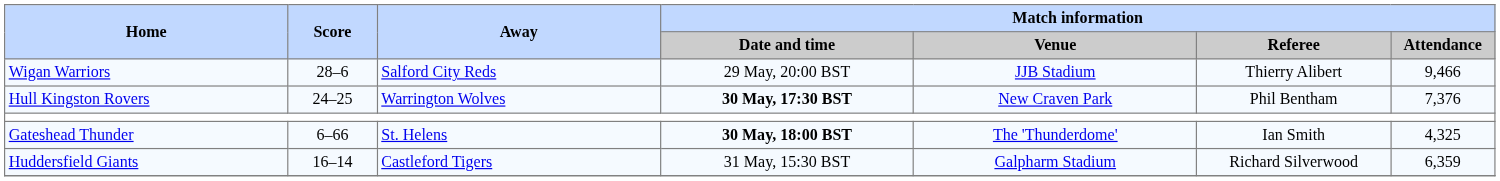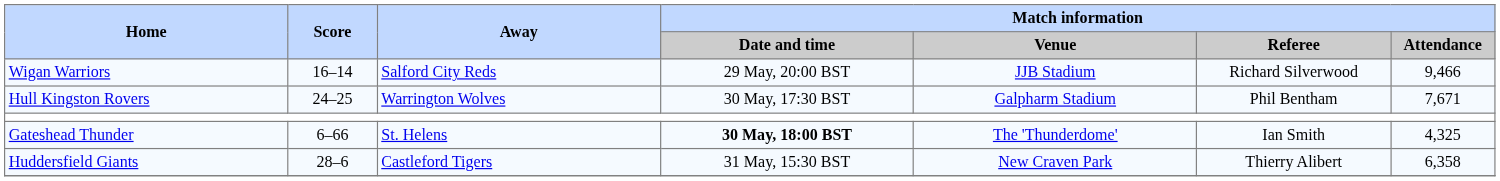Wigan Warriors | Score: 28–6 -> 16–14
Wigan Warriors | Match information / Referee: Thierry Alibert -> Richard Silverwood
Hull Kingston Rovers | Match information / Date and time: bold -> normal
Hull Kingston Rovers | Match information / Venue: New Craven Park -> Galpharm Stadium
Hull Kingston Rovers | Match information / Attendance: 7,376 -> 7,671
Huddersfield Giants | Score: 16–14 -> 28–6
Huddersfield Giants | Match information / Venue: Galpharm Stadium -> New Craven Park
Huddersfield Giants | Match information / Referee: Richard Silverwood -> Thierry Alibert
Huddersfield Giants | Match information / Attendance: 6,359 -> 6,358
